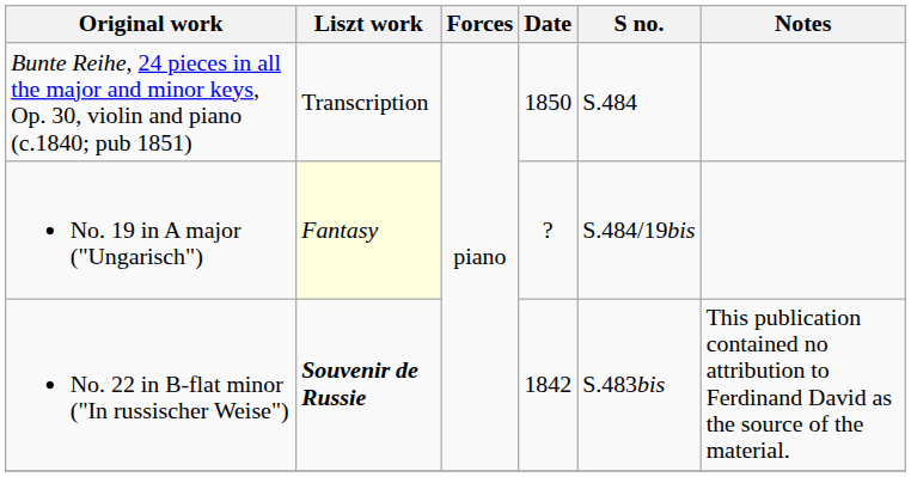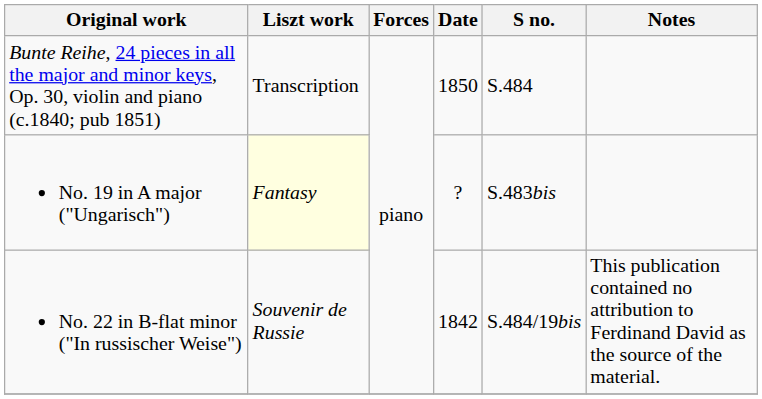No. 19 in A major ("Ungarisch") | S no.: S.484/19bis -> S.483bis
No. 22 in B-flat minor ("In russischer Weise") | Liszt work: bold -> normal
No. 22 in B-flat minor ("In russischer Weise") | S no.: S.483bis -> S.484/19bis
